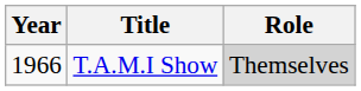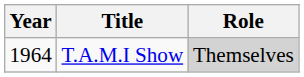T.A.M.I Show | Year: 1966 -> 1964
